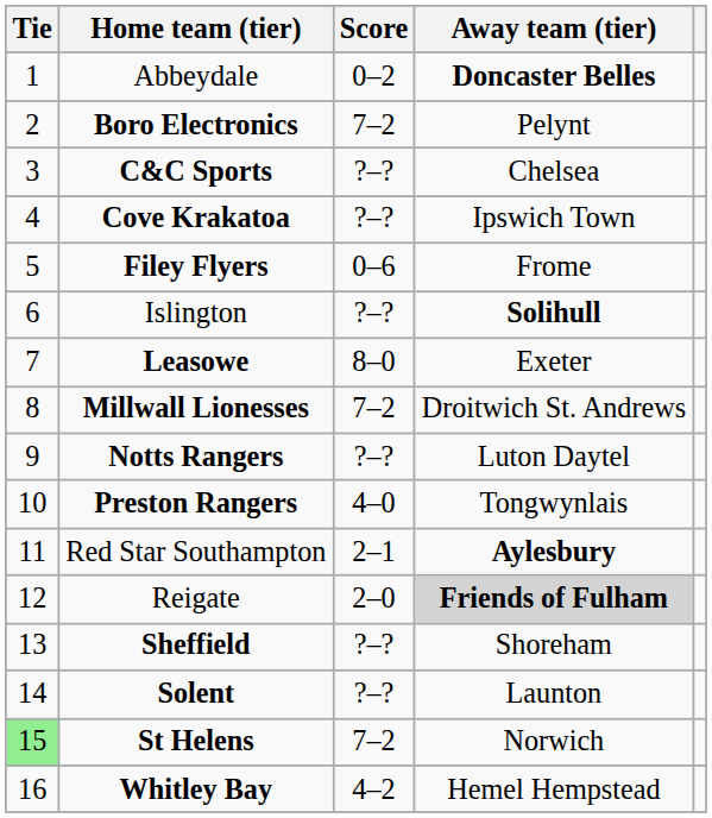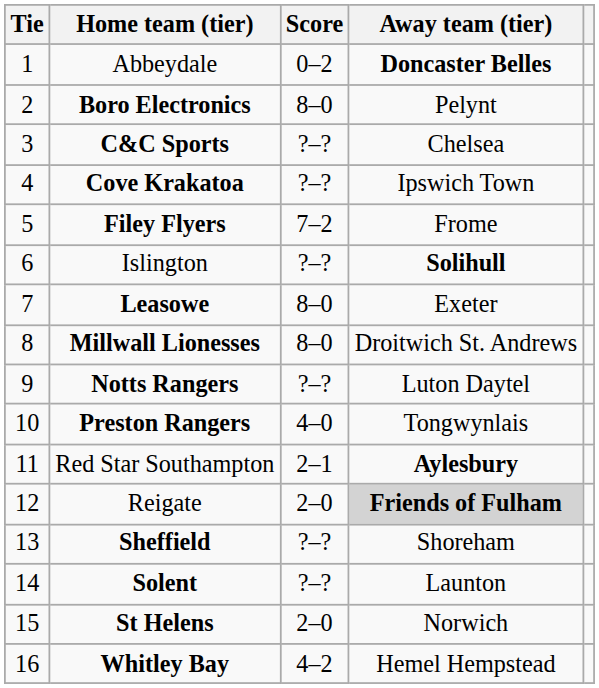Boro Electronics | Score: 7–2 -> 8–0
Filey Flyers | Score: 0–6 -> 7–2
Millwall Lionesses | Score: 7–2 -> 8–0
St Helens | Tie: lightgreen background -> no background
St Helens | Score: 7–2 -> 2–0
